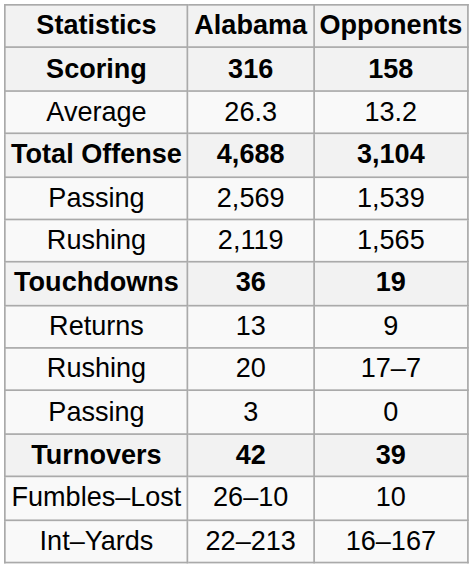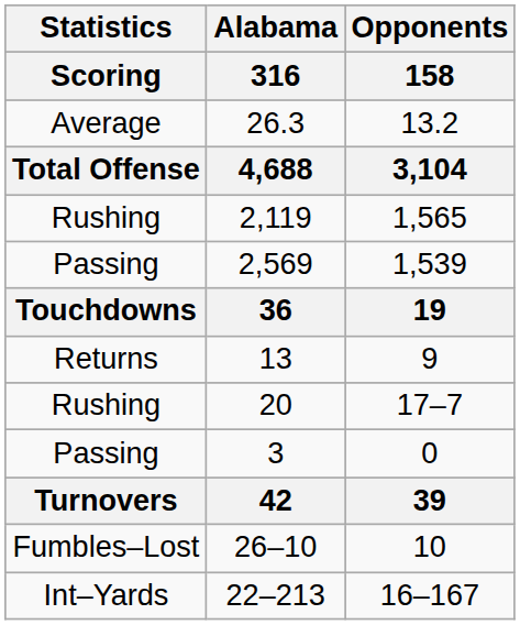rows swapped: 2,569 <-> 2,119
